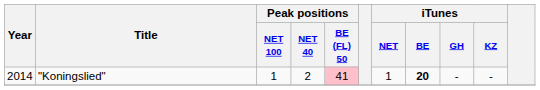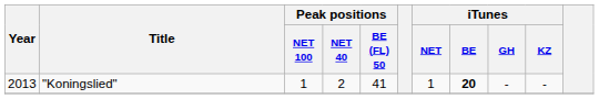"Koningslied" | Year: 2014 -> 2013
"Koningslied" | Peak positions / BE (FL) 50: pink background -> no background
